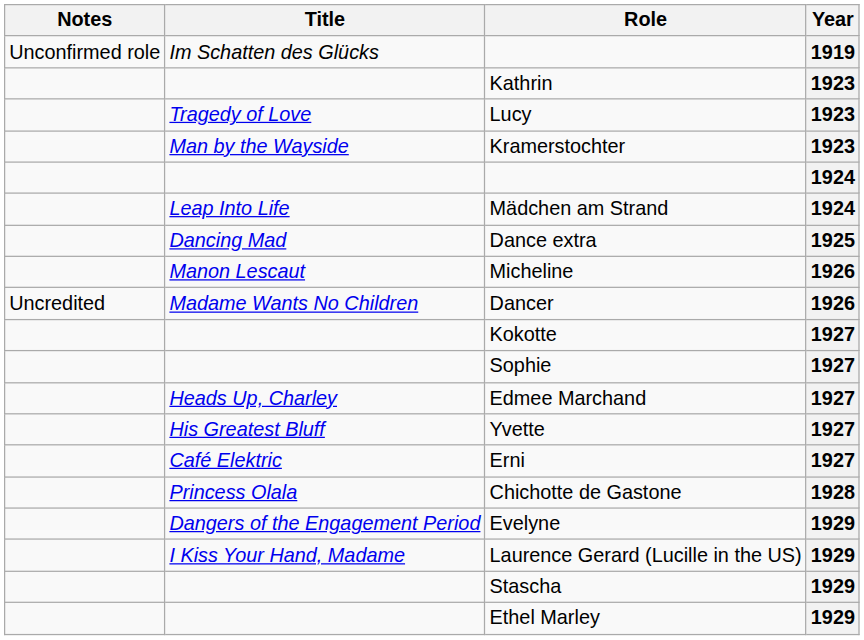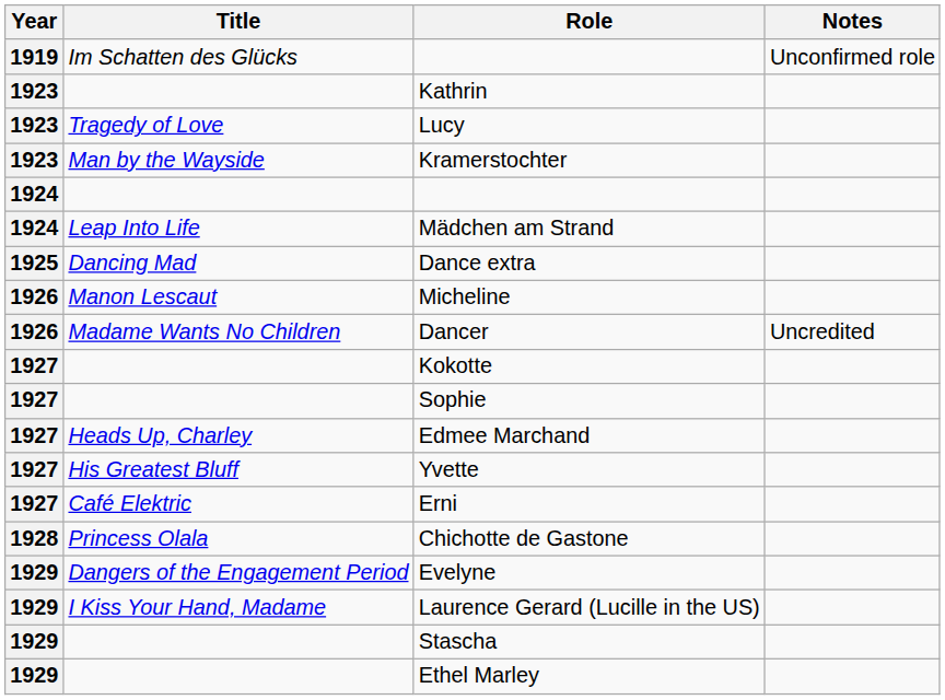columns swapped: Year <-> Notes
